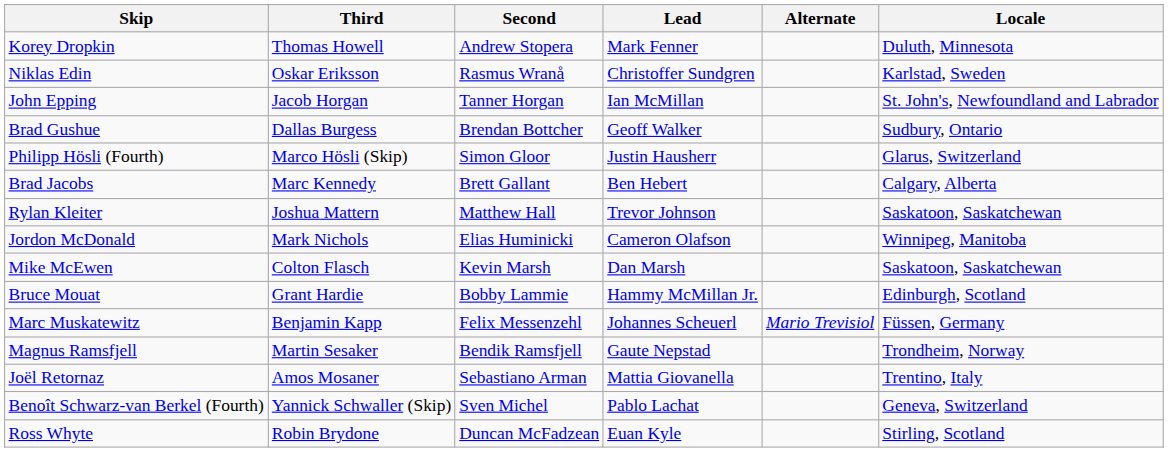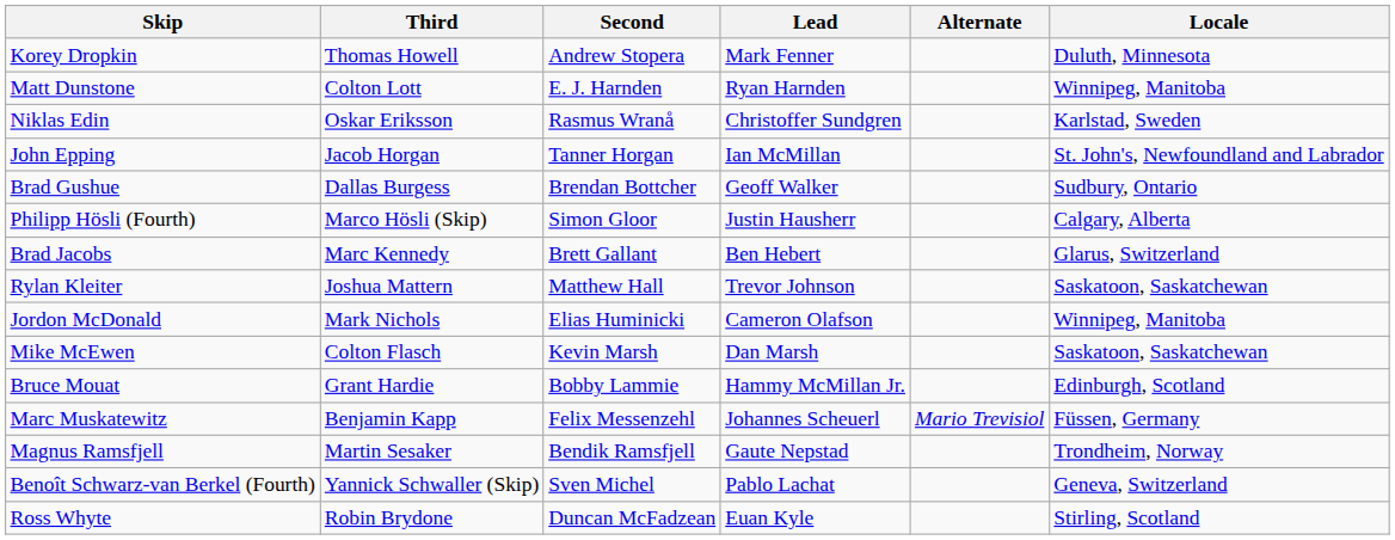+ row: Matt Dunstone | Colton Lott | E. J. Harnden | Ryan Harnden | Winnipeg, Manitoba
Philipp Hösli (Fourth) | Locale: Glarus, Switzerland -> Calgary, Alberta
Brad Jacobs | Locale: Calgary, Alberta -> Glarus, Switzerland
- row: Joël Retornaz | Amos Mosaner | Sebastiano Arman | Mattia Giovanella | Trentino, Italy
